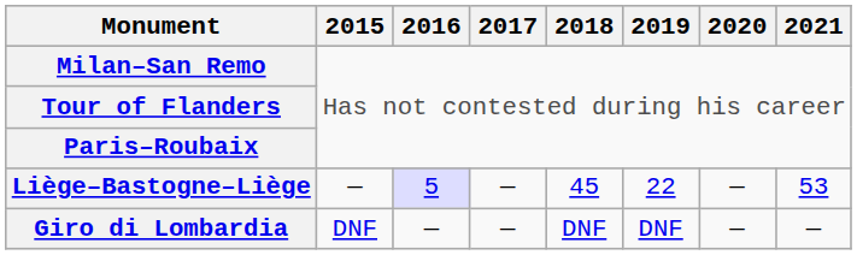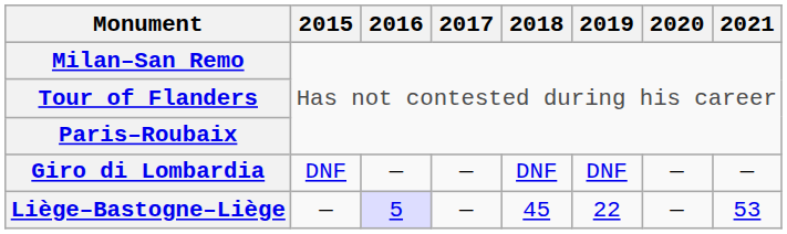rows swapped: Liège–Bastogne–Liège <-> Giro di Lombardia
